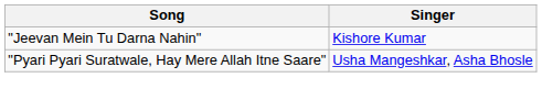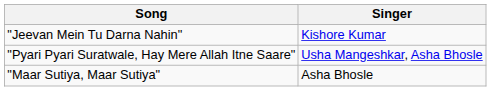+ row: "Maar Sutiya, Maar Sutiya" | Asha Bhosle
